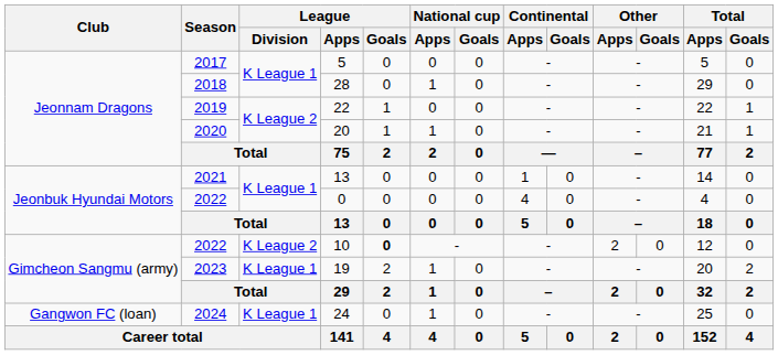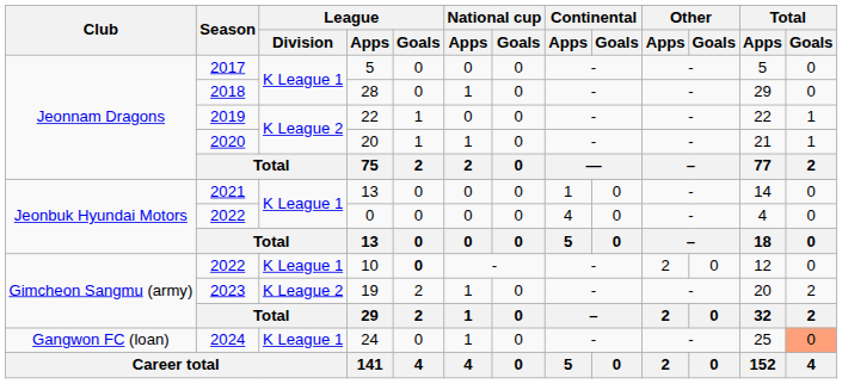10 | League / Division: K League 2 -> K League 1
19 | League / Division: K League 1 -> K League 2
24 | Total / Goals: no background -> lightsalmon background
